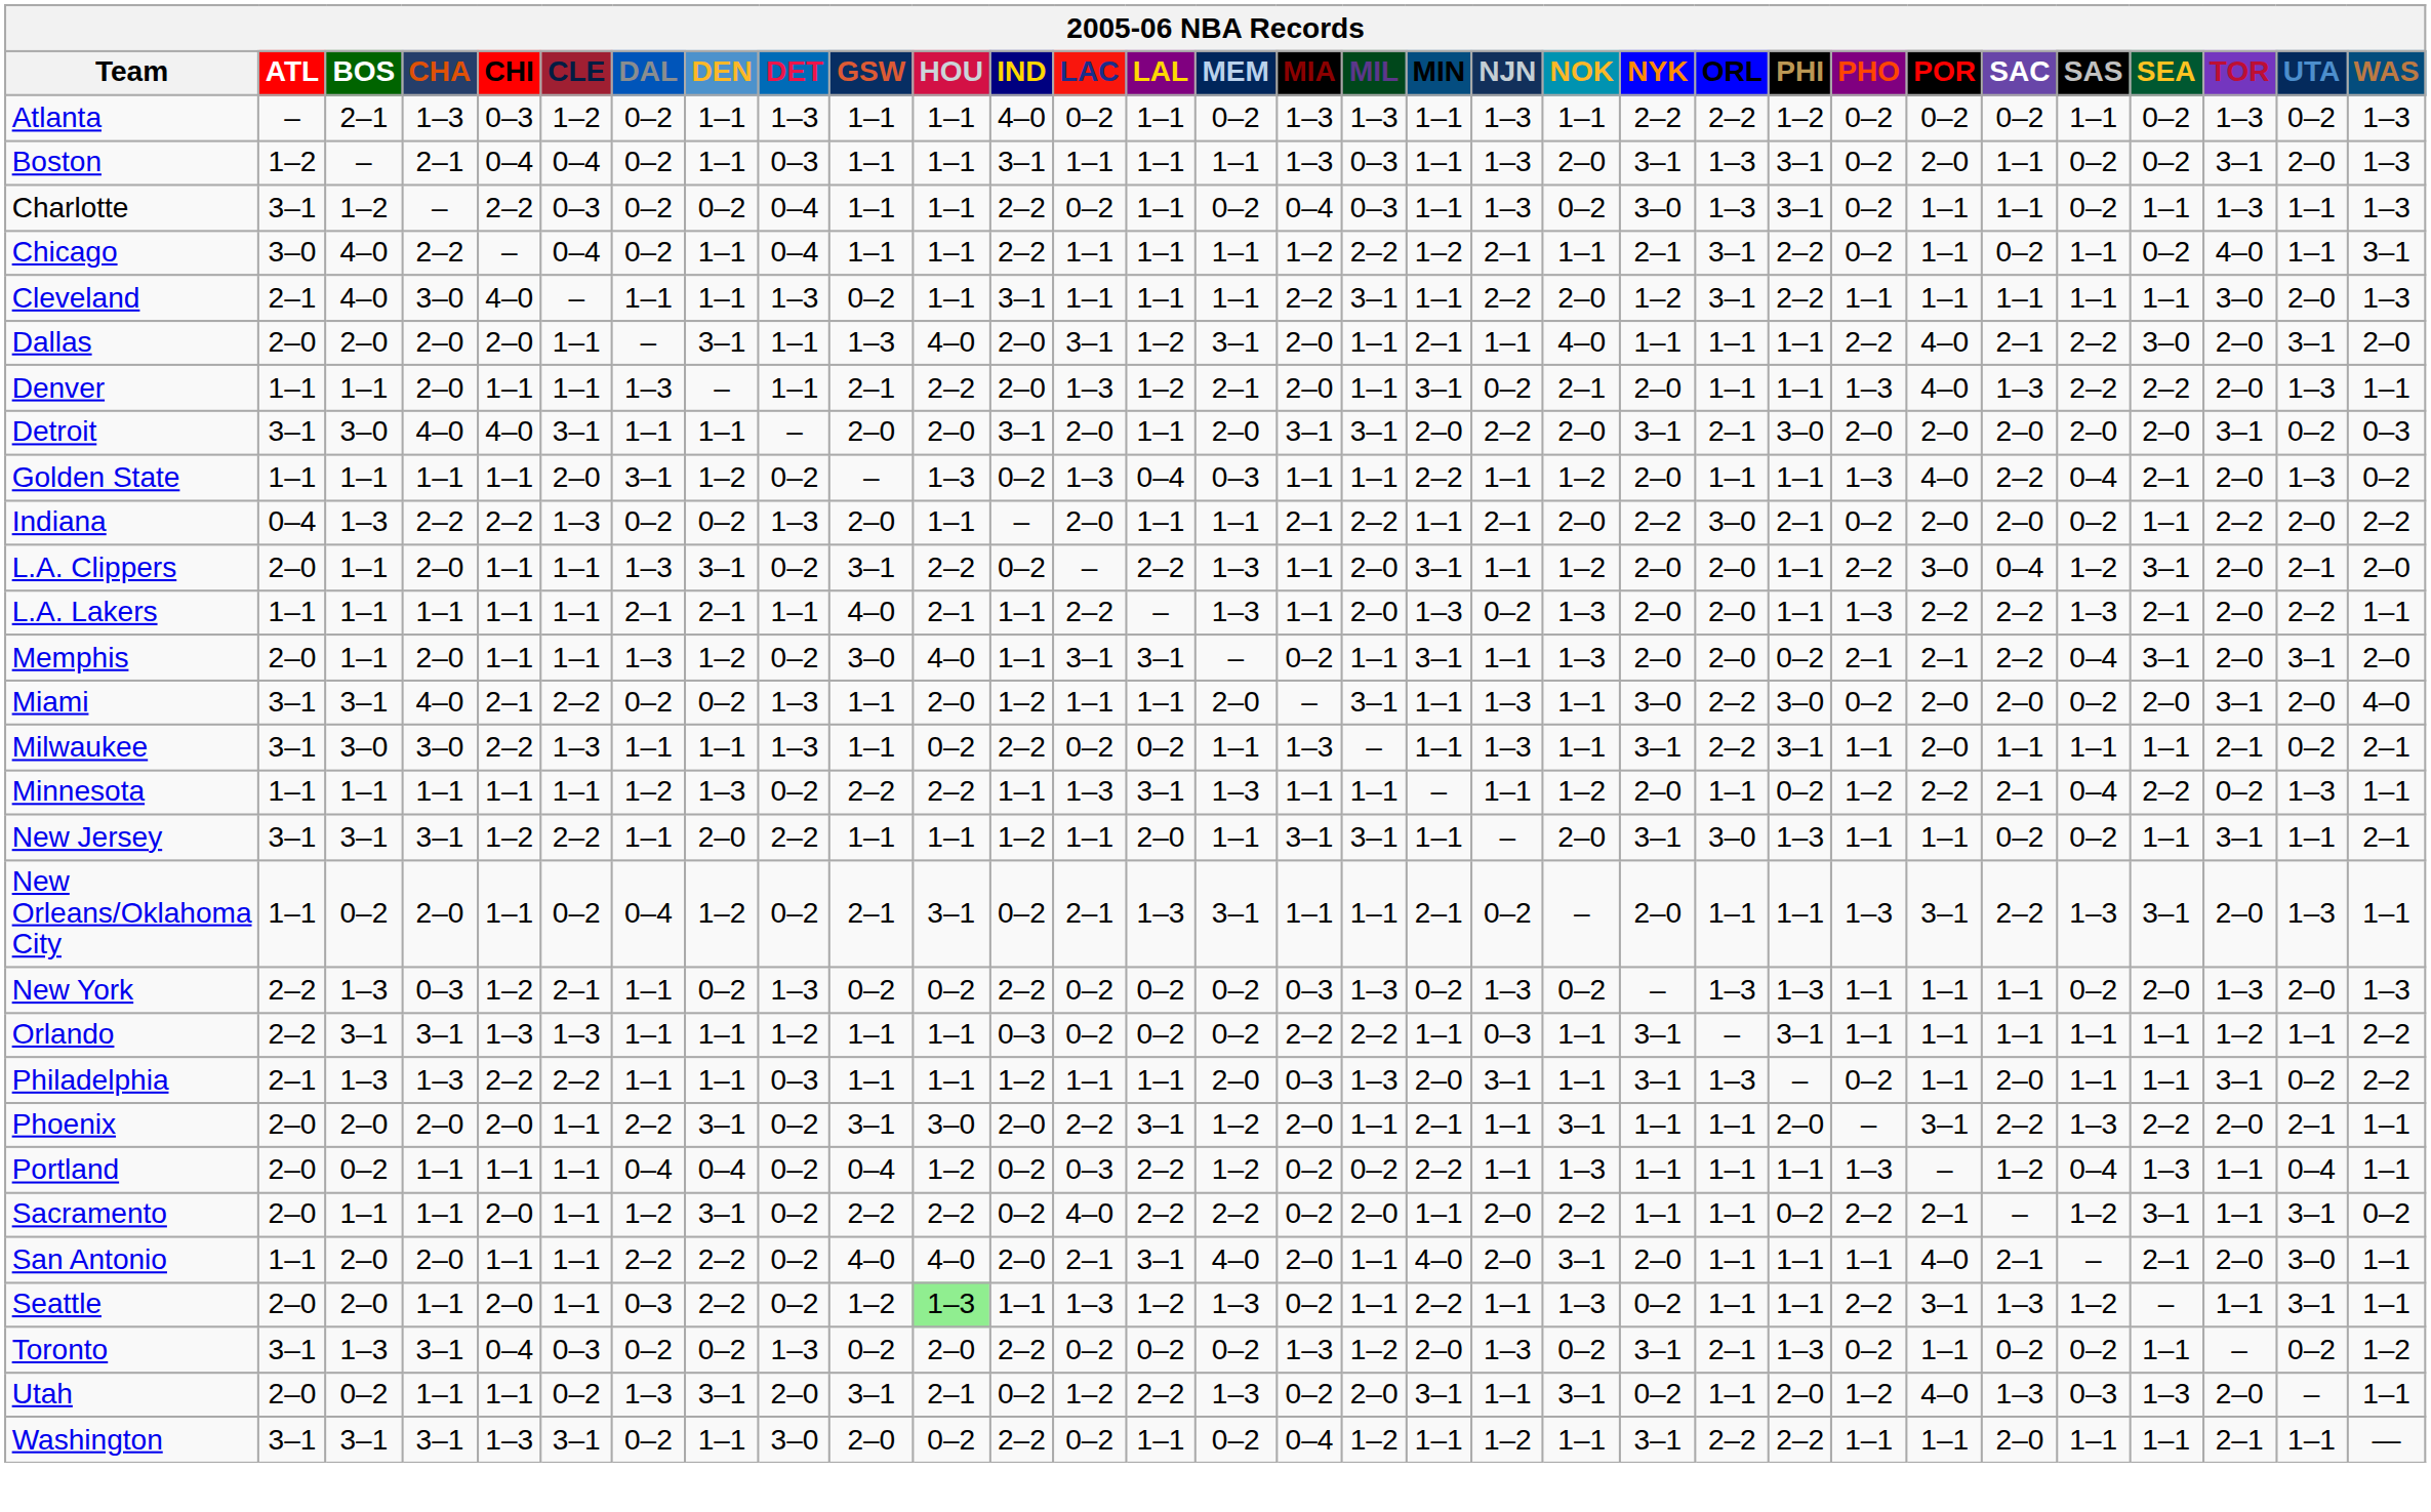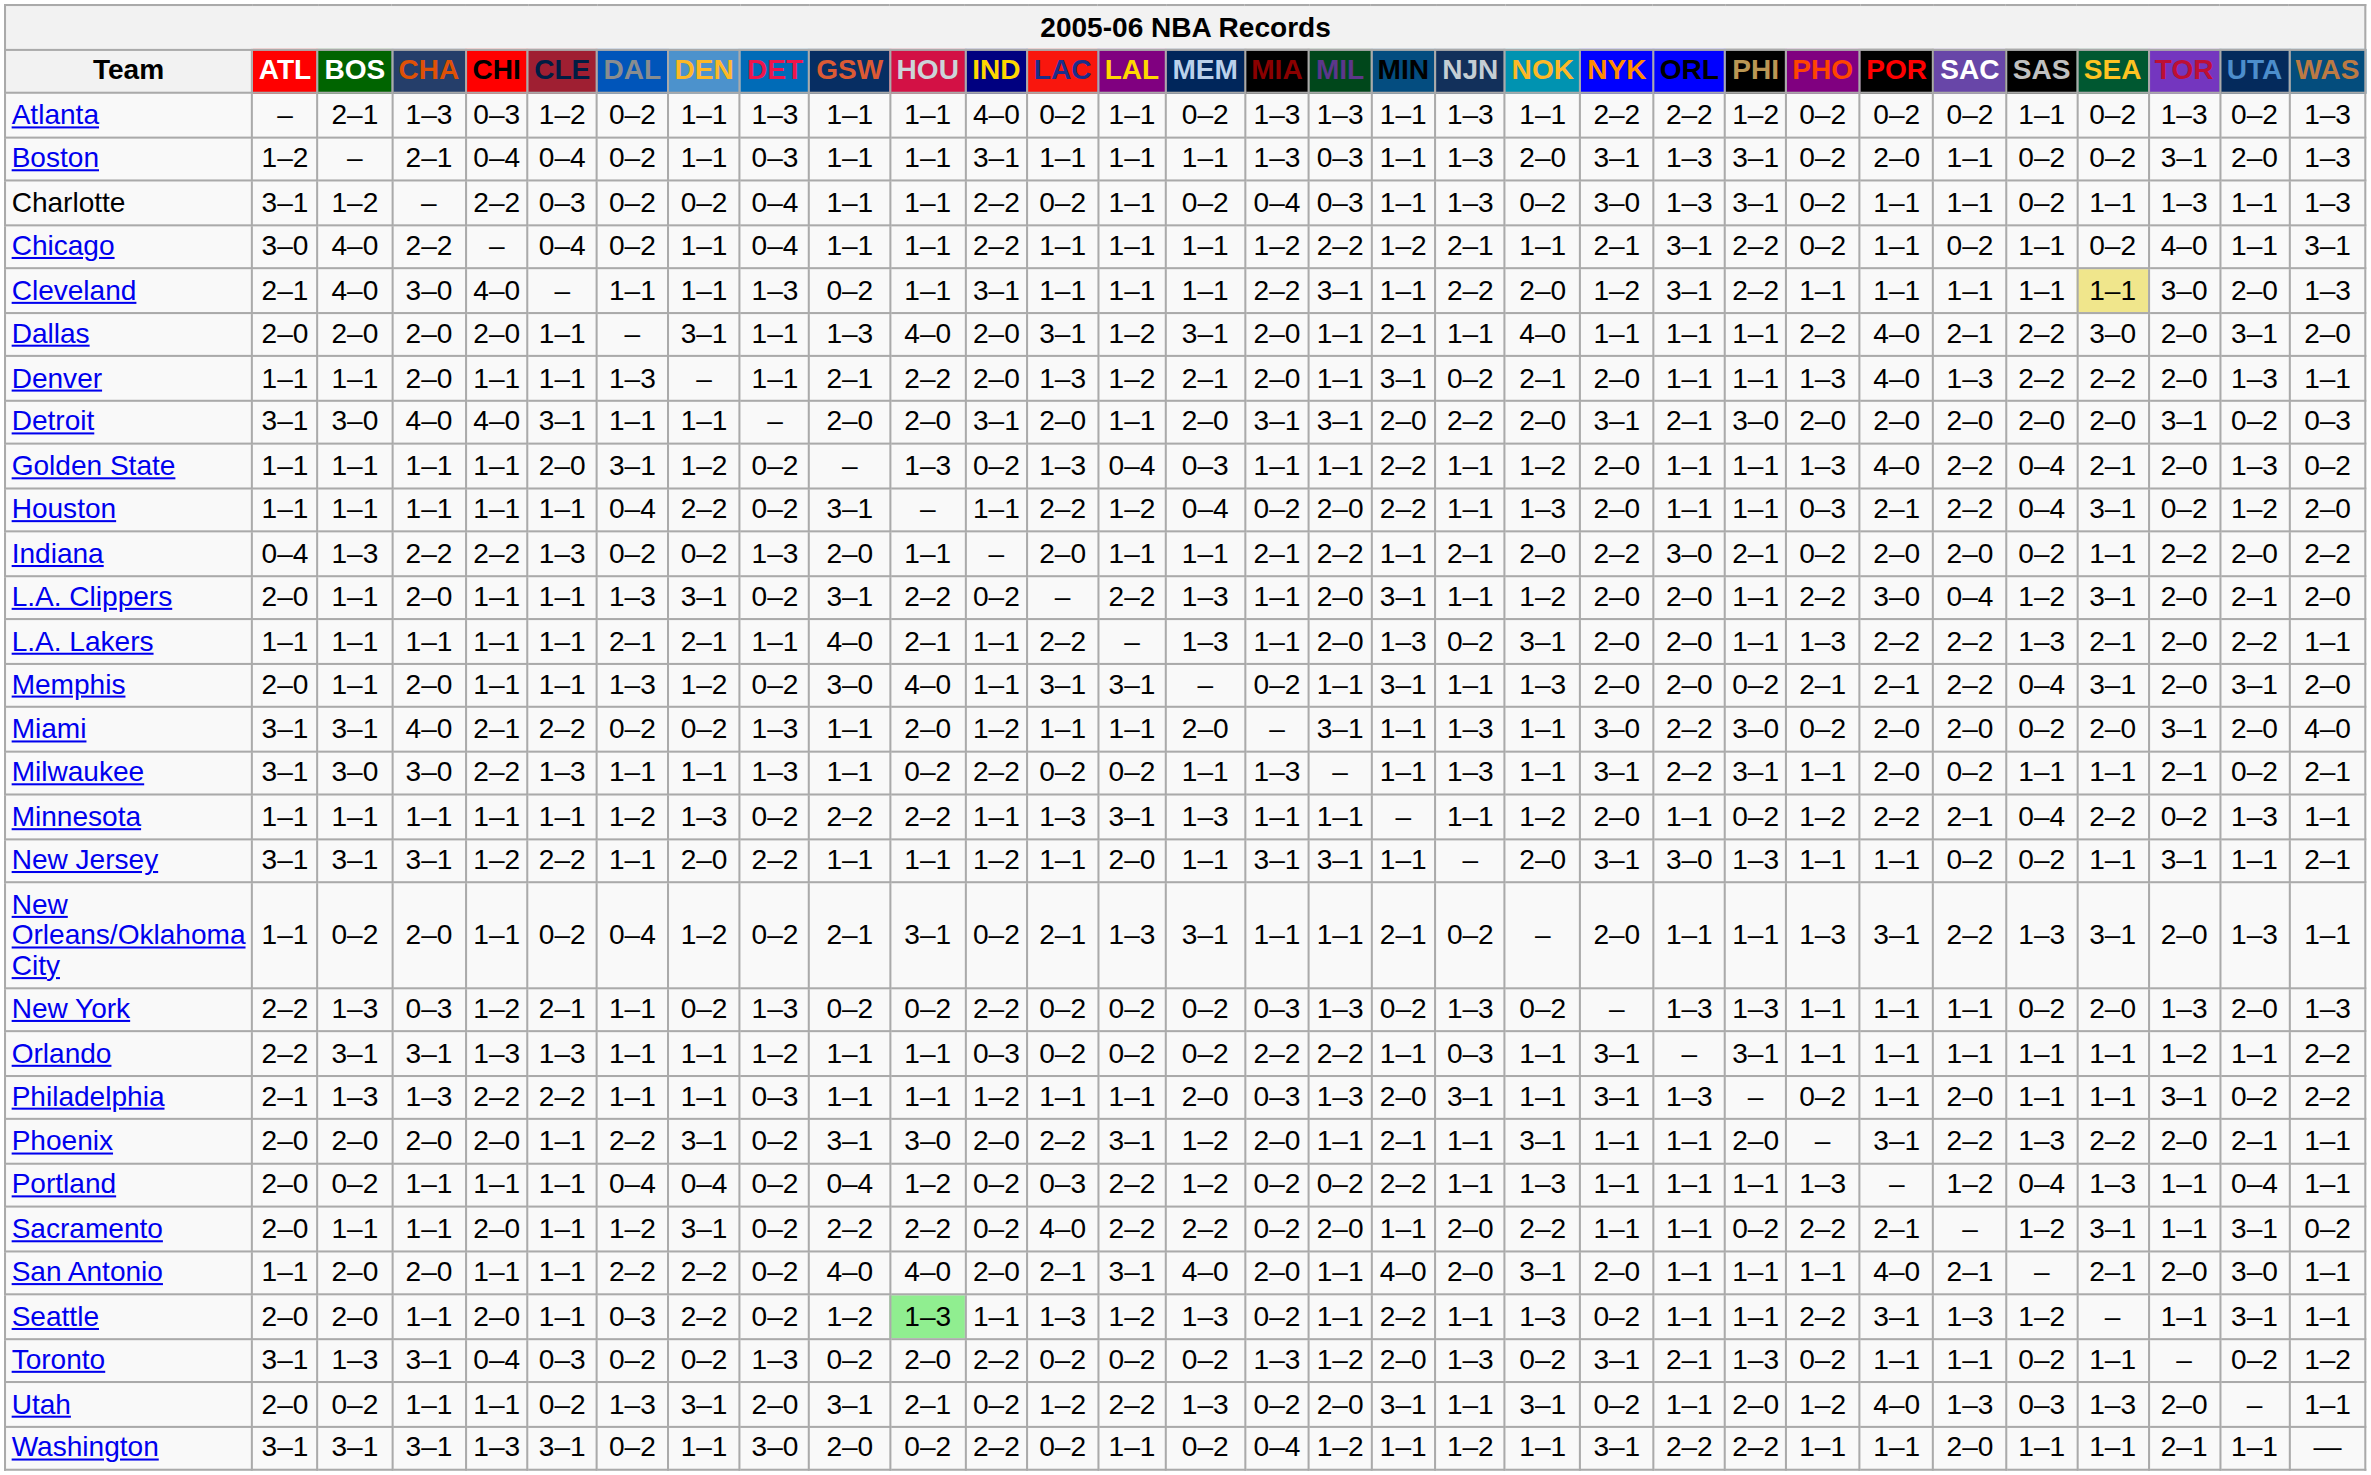Cleveland | SEA: no background -> khaki background
+ row: Houston | 1–1 | 1–1 | 1–1 | 1–1 | 1–1 | 0–4 | 2–2 | 0–2 | 3–1 | – | 1–1 | 2–2 | 1–2 | 0–4 | 0–2 | 2–0 | 2–2 | 1–1 | 1–3 | 2–0 | 1–1 | 1–1 | 0–3 | 2–1 | 2–2 | 0–4 | 3–1 | 0–2 | 1–2 | 2–0
L.A. Lakers | NOK: 1–3 -> 3–1
Milwaukee | SAC: 1–1 -> 0–2
Toronto | SAC: 0–2 -> 1–1
